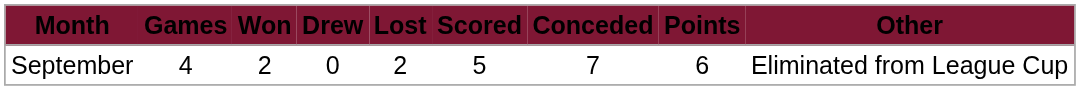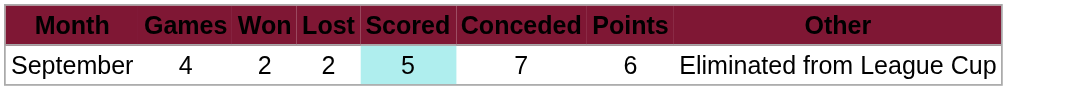- column: Drew | 0
September | Scored: no background -> paleturquoise background
